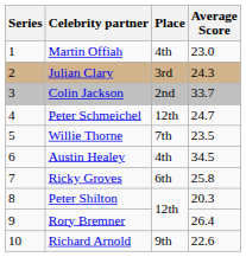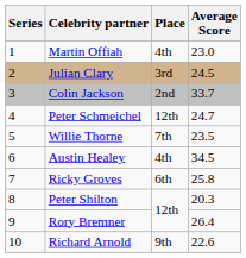Julian Clary | Average Score: 24.3 -> 24.5
